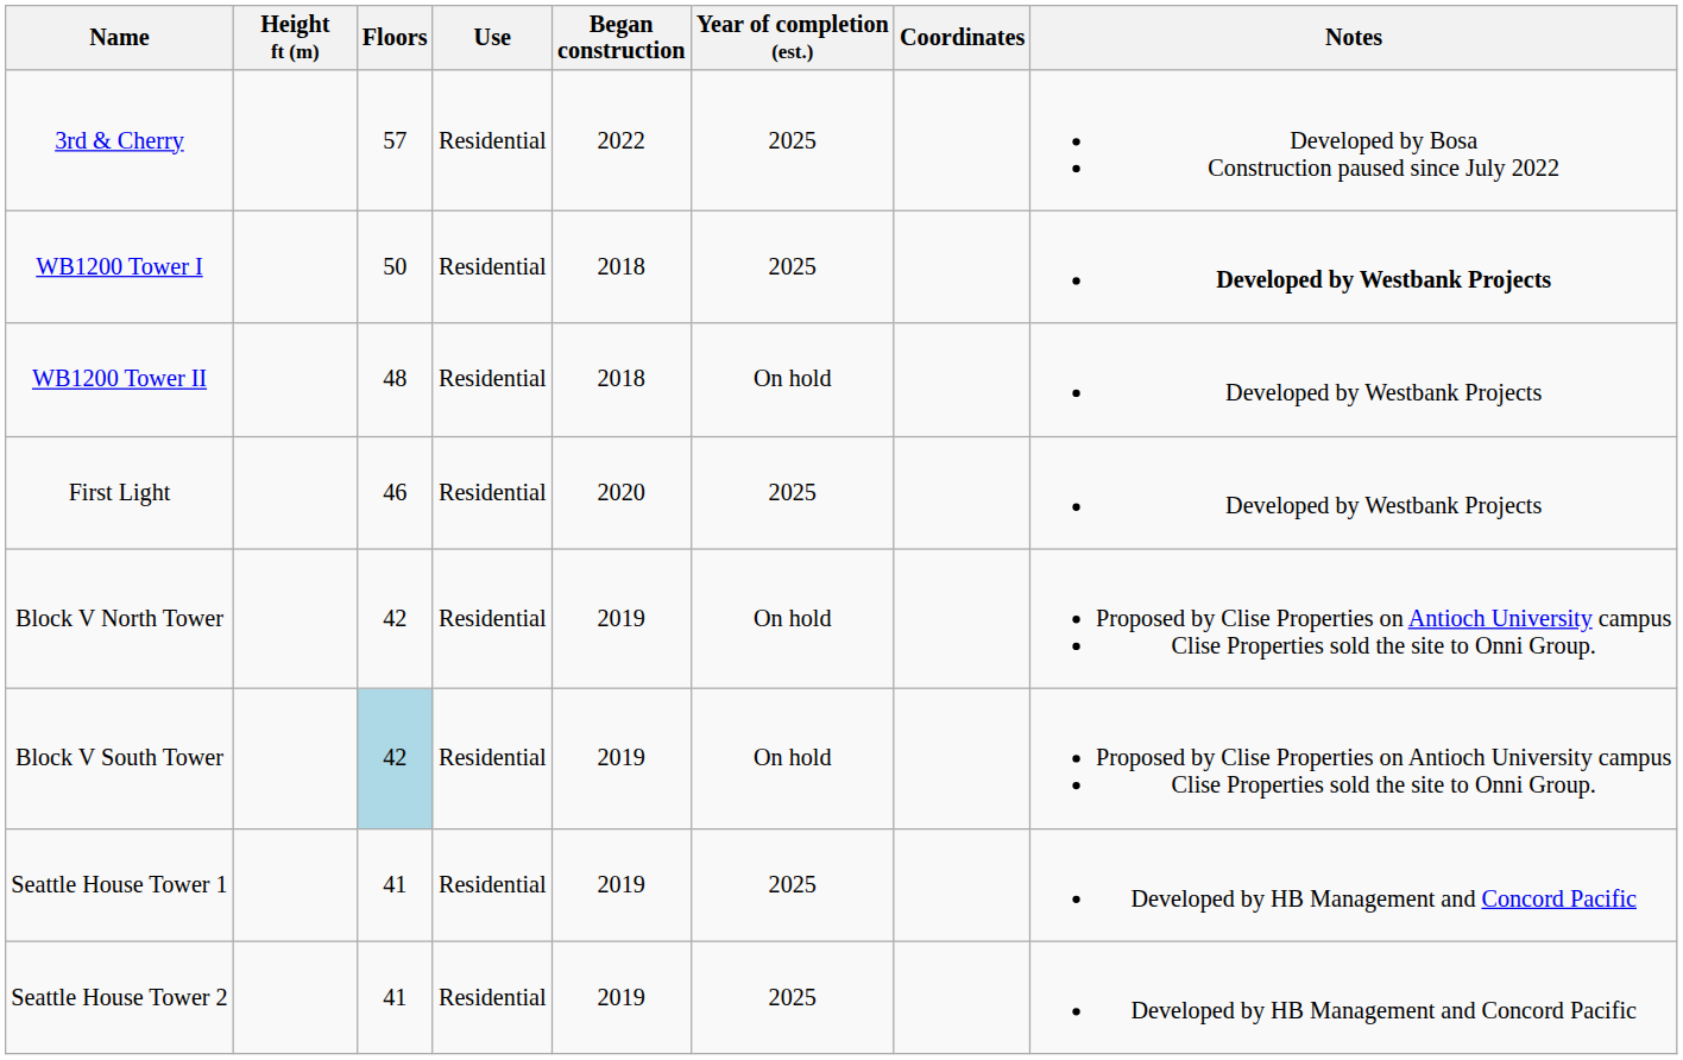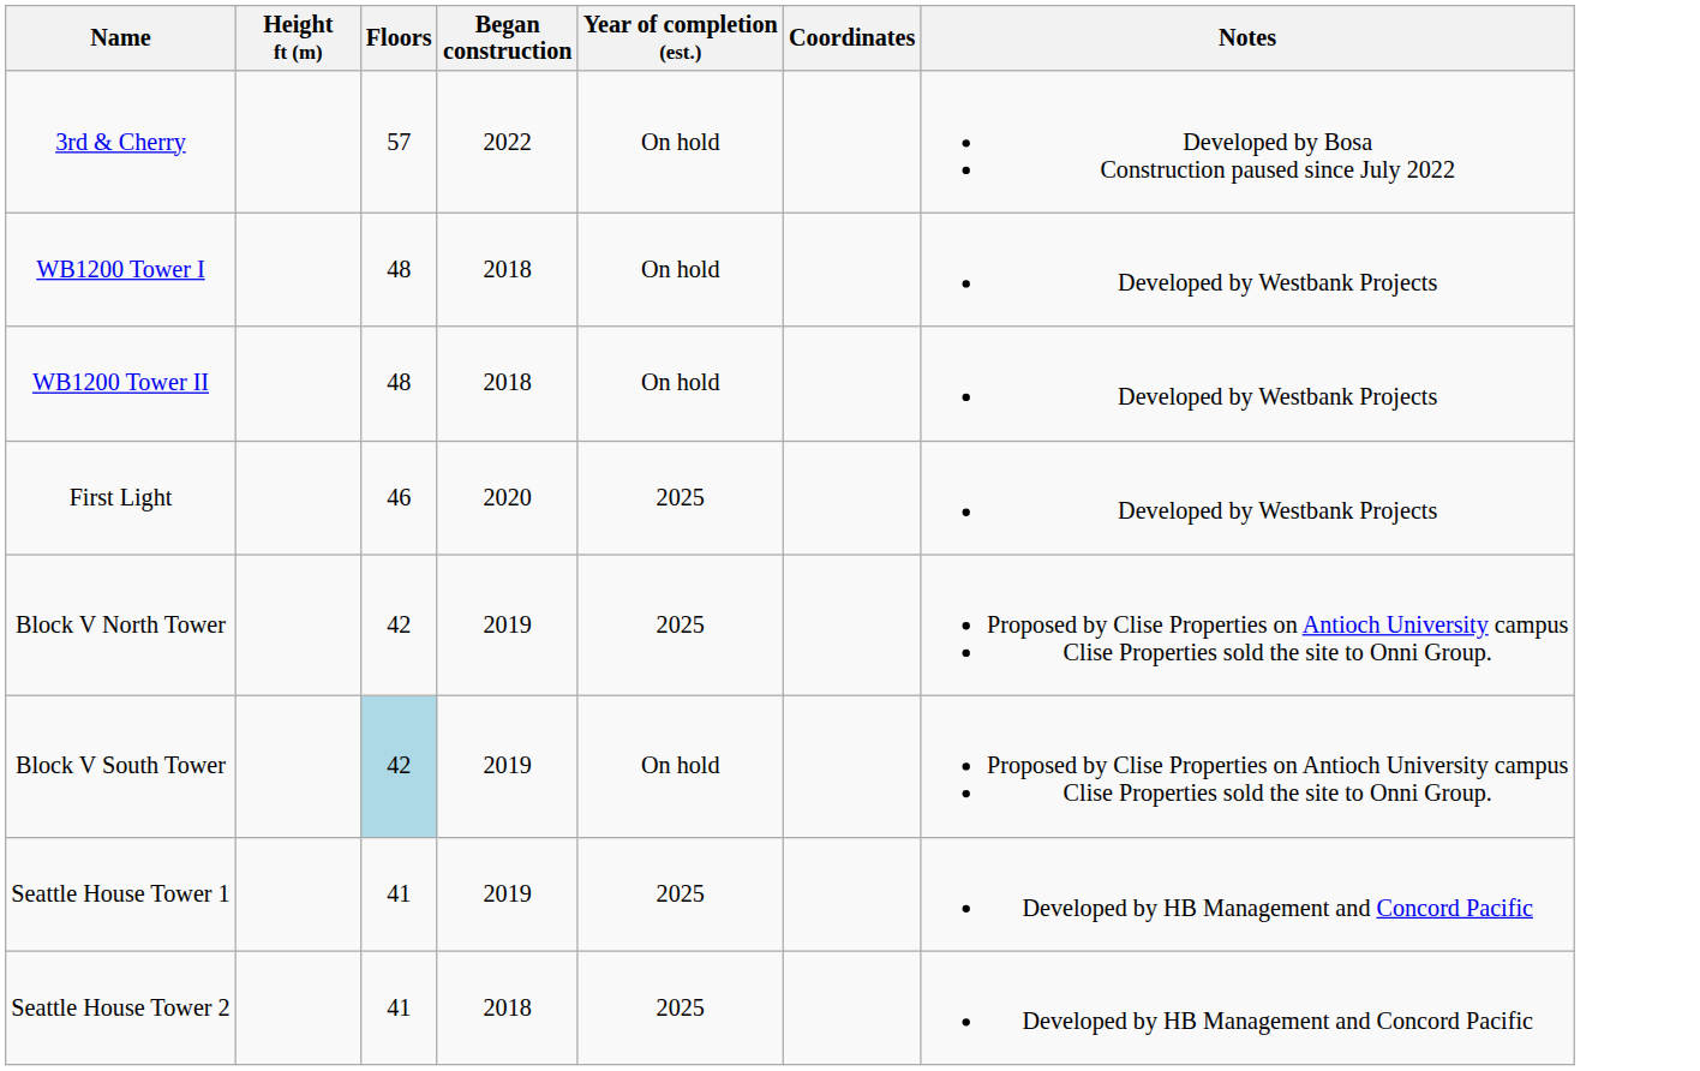- column: Use | Residential | Residential | Residential | Residential | Residential | Residential | Residential | Residential
3rd & Cherry | Year of completion (est.): 2025 -> On hold
WB1200 Tower I | Floors: 50 -> 48
WB1200 Tower I | Year of completion (est.): 2025 -> On hold
WB1200 Tower I | Notes: bold -> normal
Block V North Tower | Year of completion (est.): On hold -> 2025
Seattle House Tower 2 | Began construction: 2019 -> 2018
